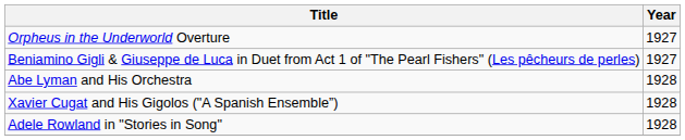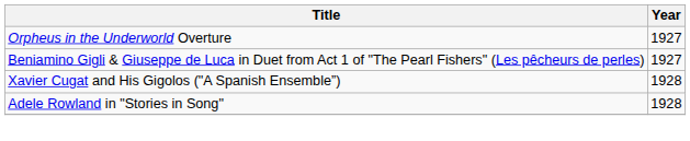- row: Abe Lyman and His Orchestra | 1928
